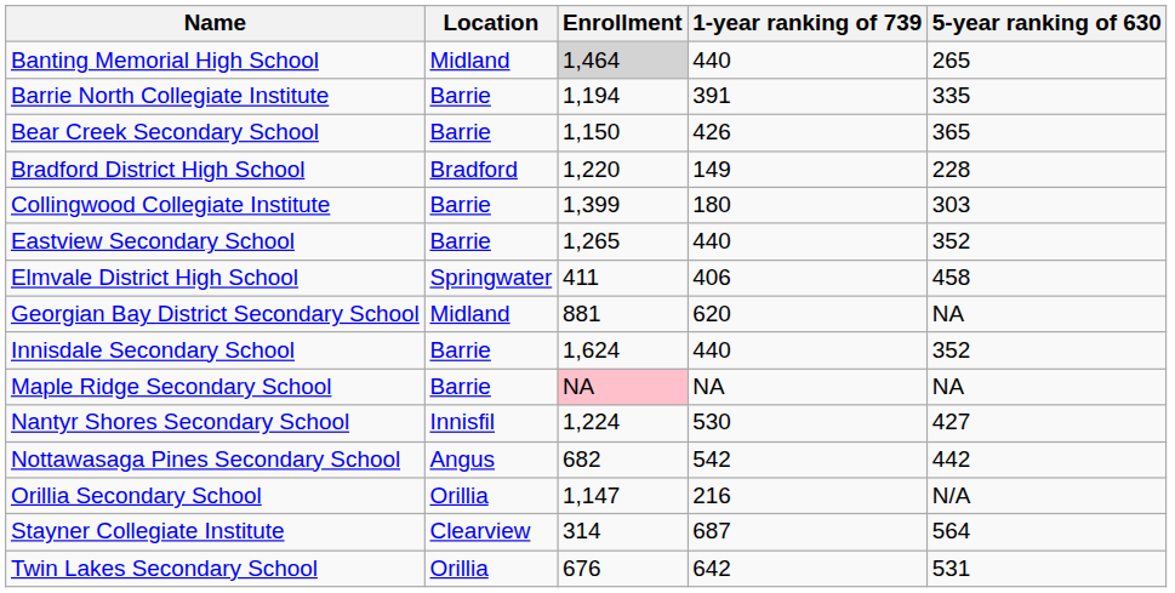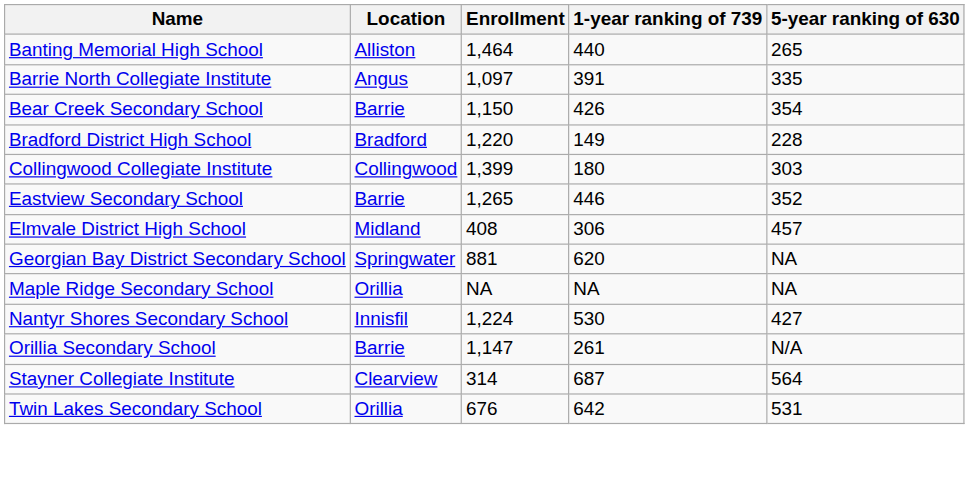Banting Memorial High School | Location: Midland -> Alliston
Banting Memorial High School | Enrollment: lightgrey background -> no background
Barrie North Collegiate Institute | Location: Barrie -> Angus
Barrie North Collegiate Institute | Enrollment: 1,194 -> 1,097
Bear Creek Secondary School | 5-year ranking of 630: 365 -> 354
Collingwood Collegiate Institute | Location: Barrie -> Collingwood
Eastview Secondary School | 1-year ranking of 739: 440 -> 446
Elmvale District High School | Location: Springwater -> Midland
Elmvale District High School | Enrollment: 411 -> 408
Elmvale District High School | 1-year ranking of 739: 406 -> 306
Elmvale District High School | 5-year ranking of 630: 458 -> 457
Georgian Bay District Secondary School | Location: Midland -> Springwater
- row: Innisdale Secondary School | Barrie | 1,624 | 440 | 352
Maple Ridge Secondary School | Location: Barrie -> Orillia
Maple Ridge Secondary School | Enrollment: pink background -> no background
- row: Nottawasaga Pines Secondary School | Angus | 682 | 542 | 442
Orillia Secondary School | Location: Orillia -> Barrie
Orillia Secondary School | 1-year ranking of 739: 216 -> 261
